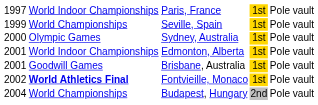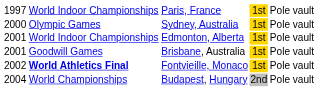- row: 1999 | World Championships | Seville, Spain | 1st | Pole vault
